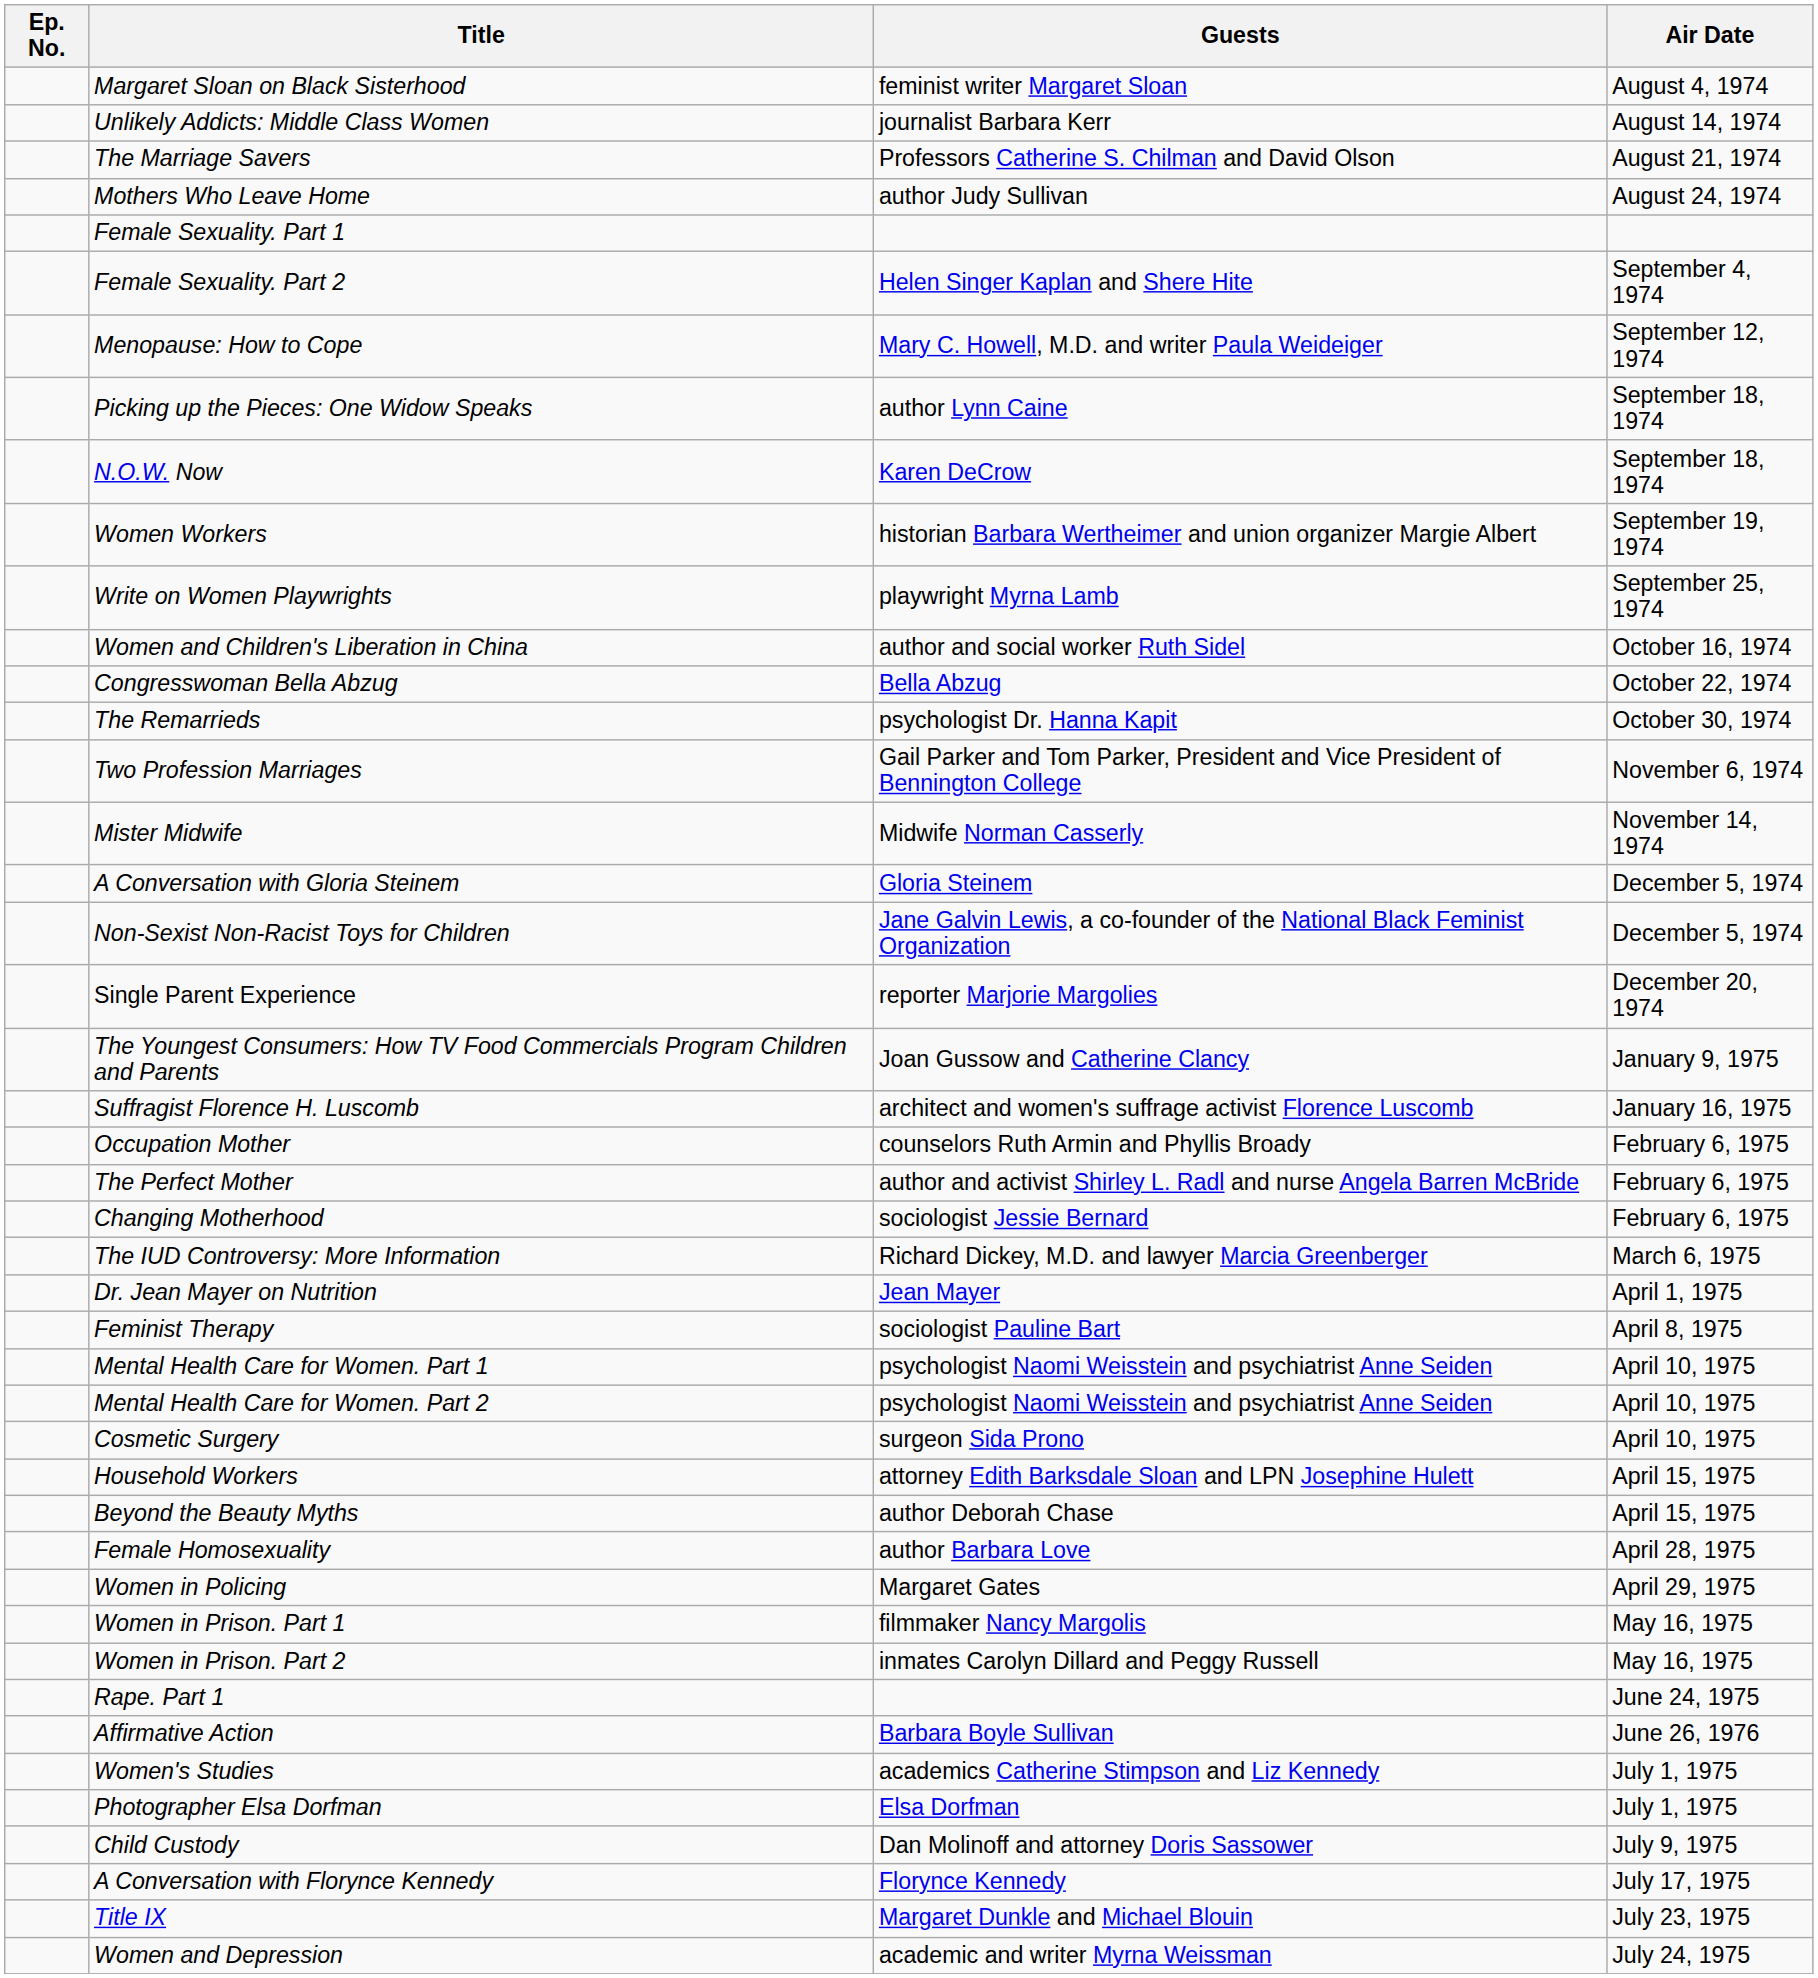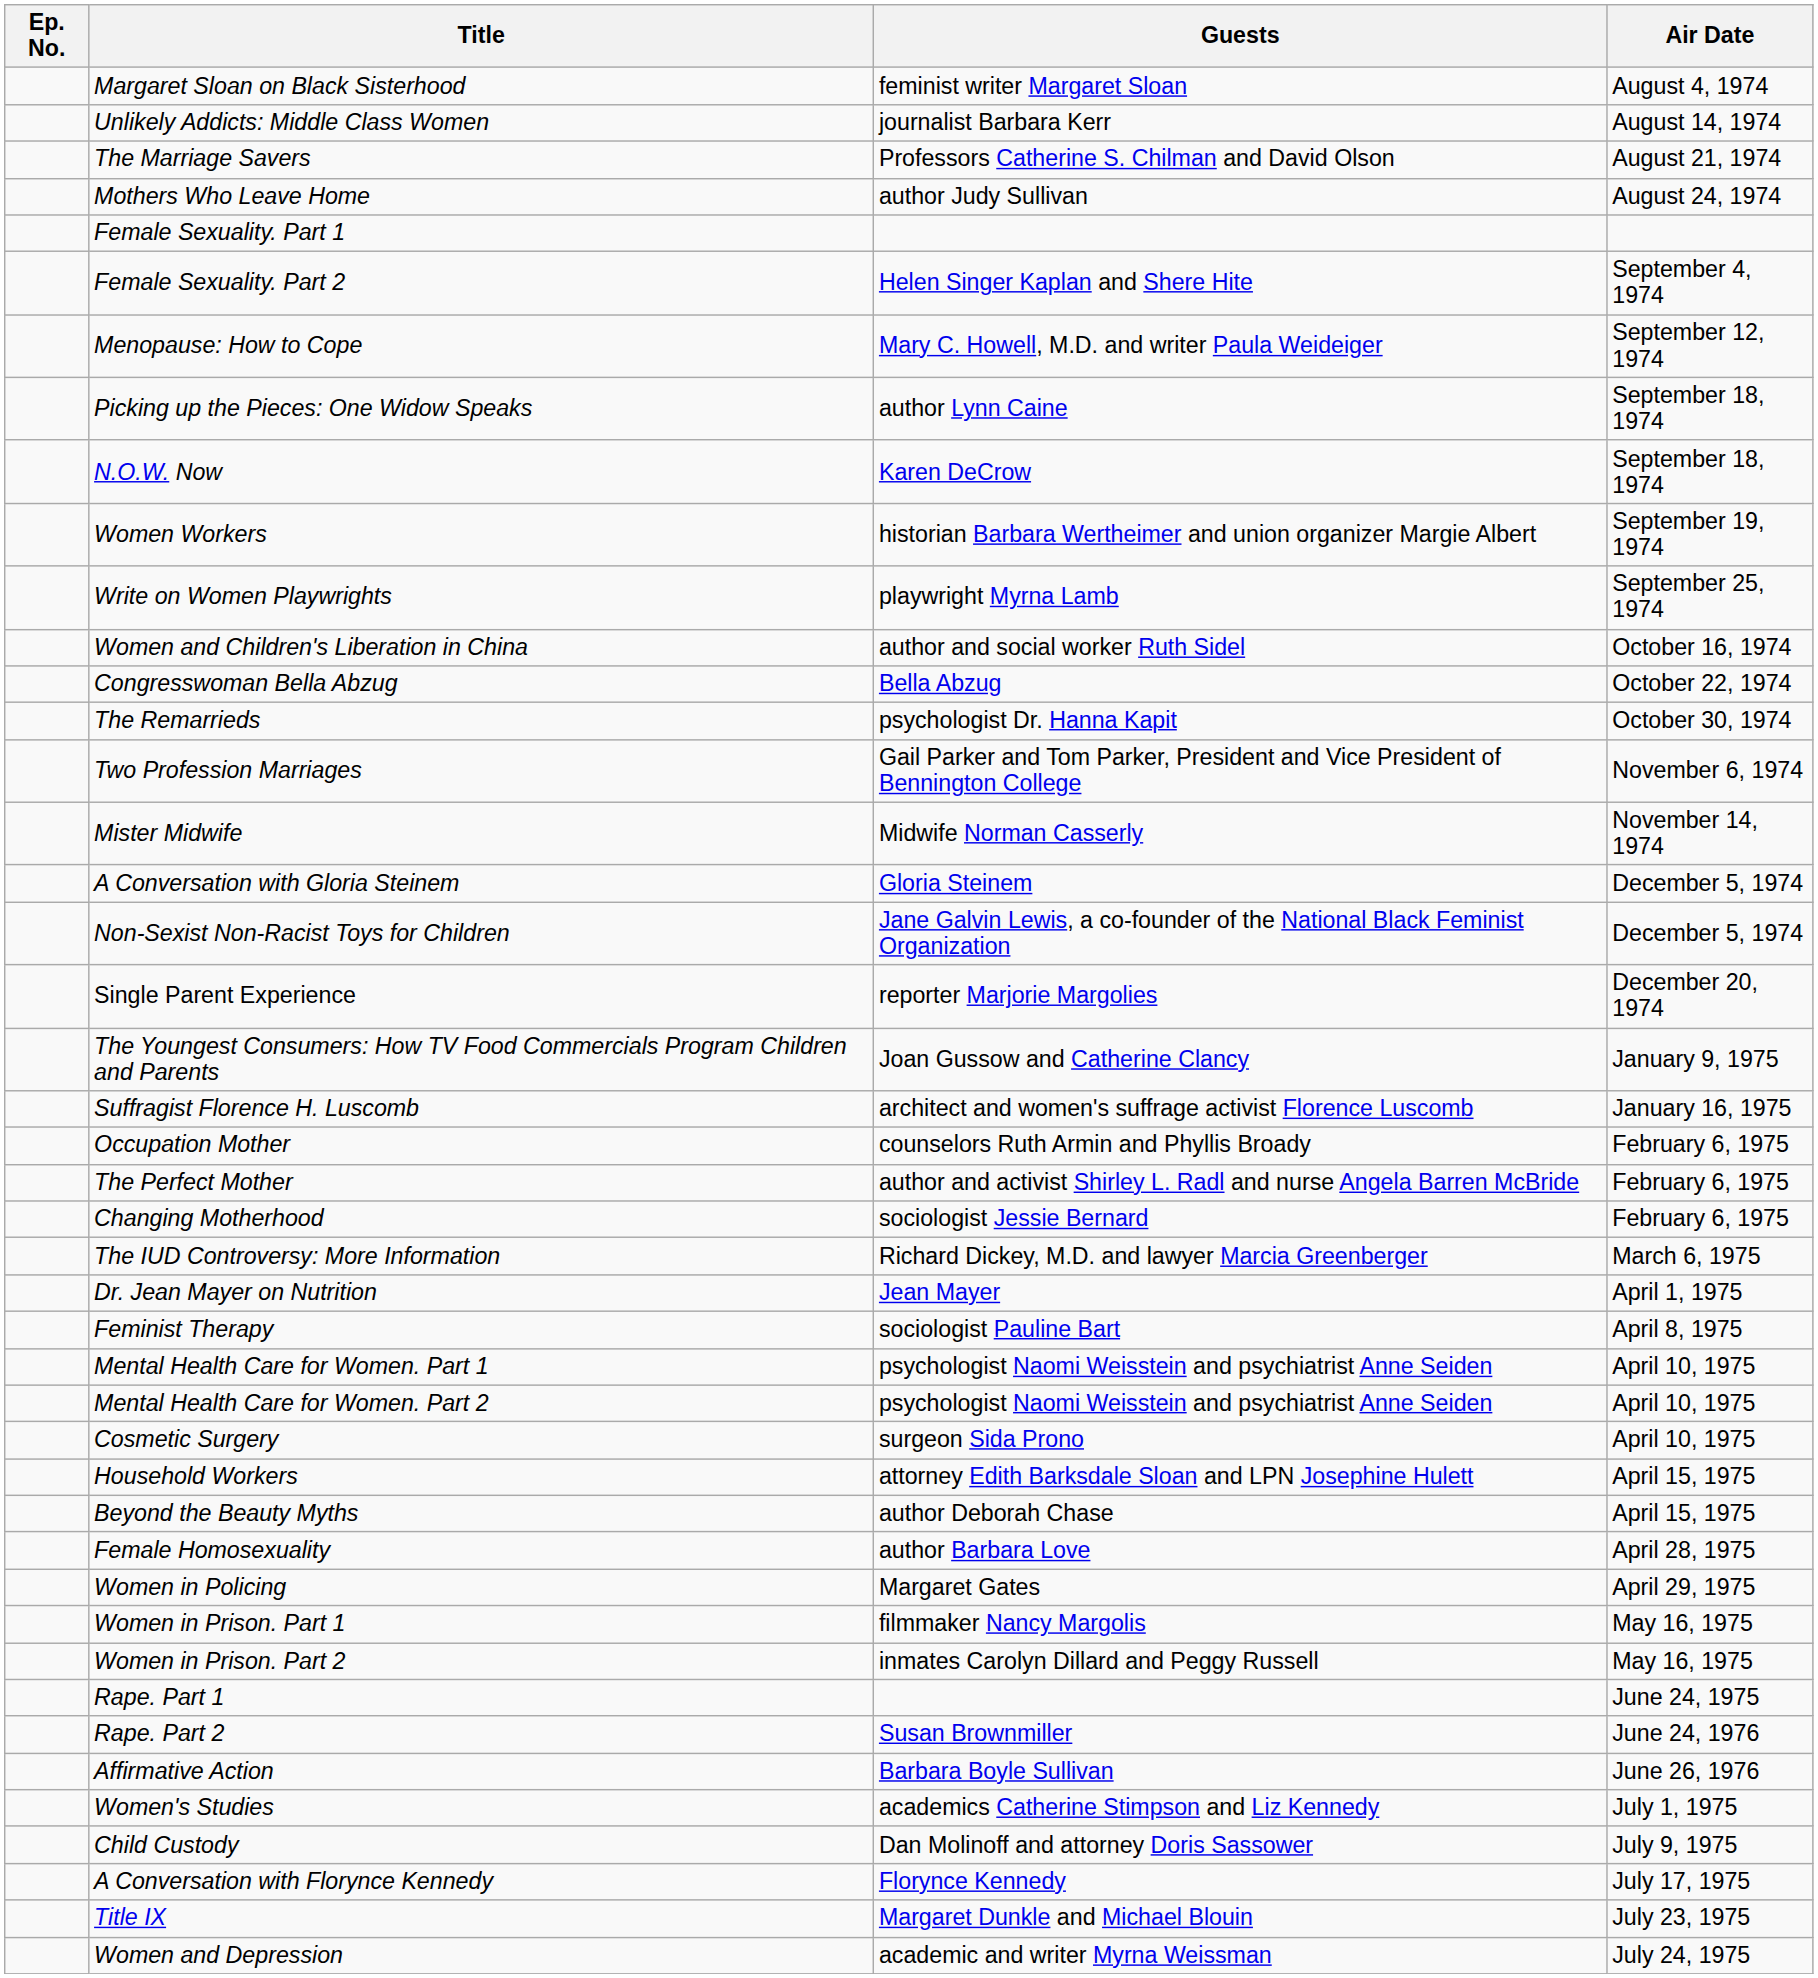+ row: Rape. Part 2 | Susan Brownmiller | June 24, 1976
- row: Photographer Elsa Dorfman | Elsa Dorfman | July 1, 1975
